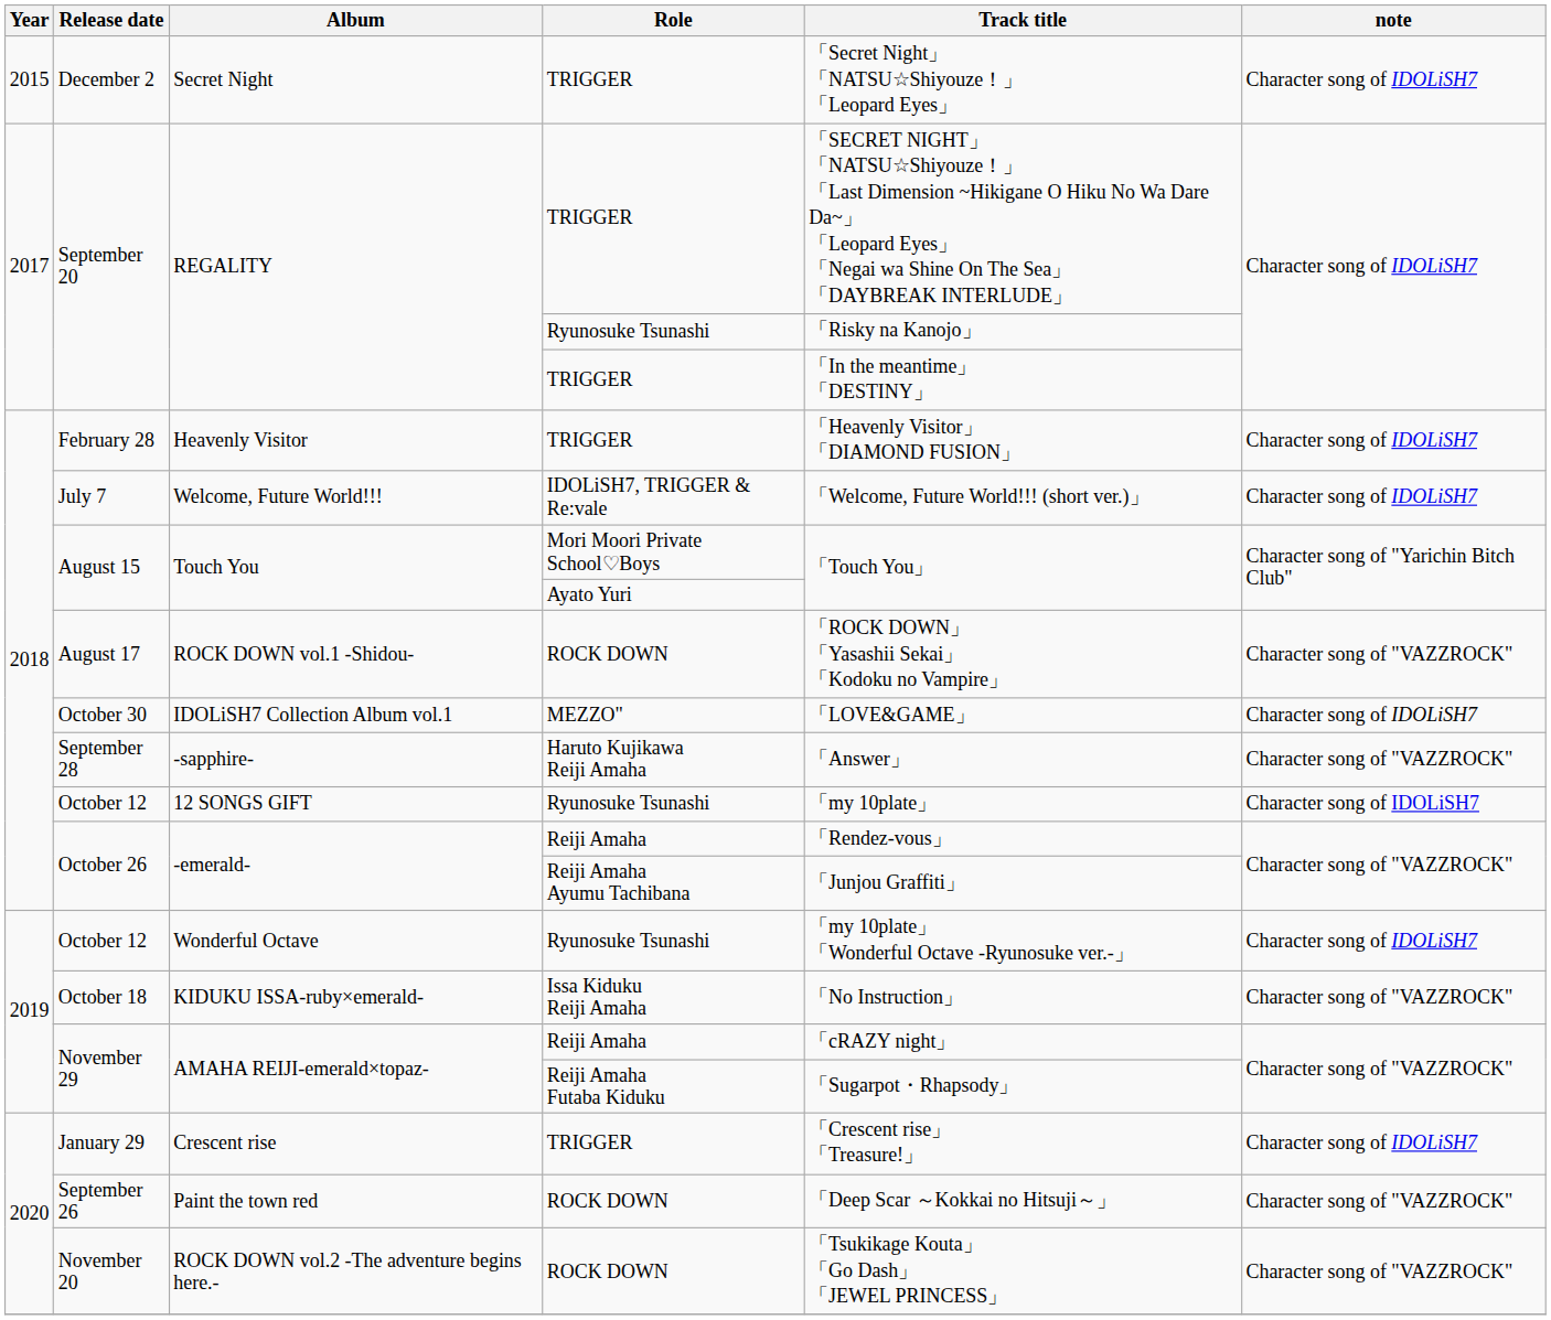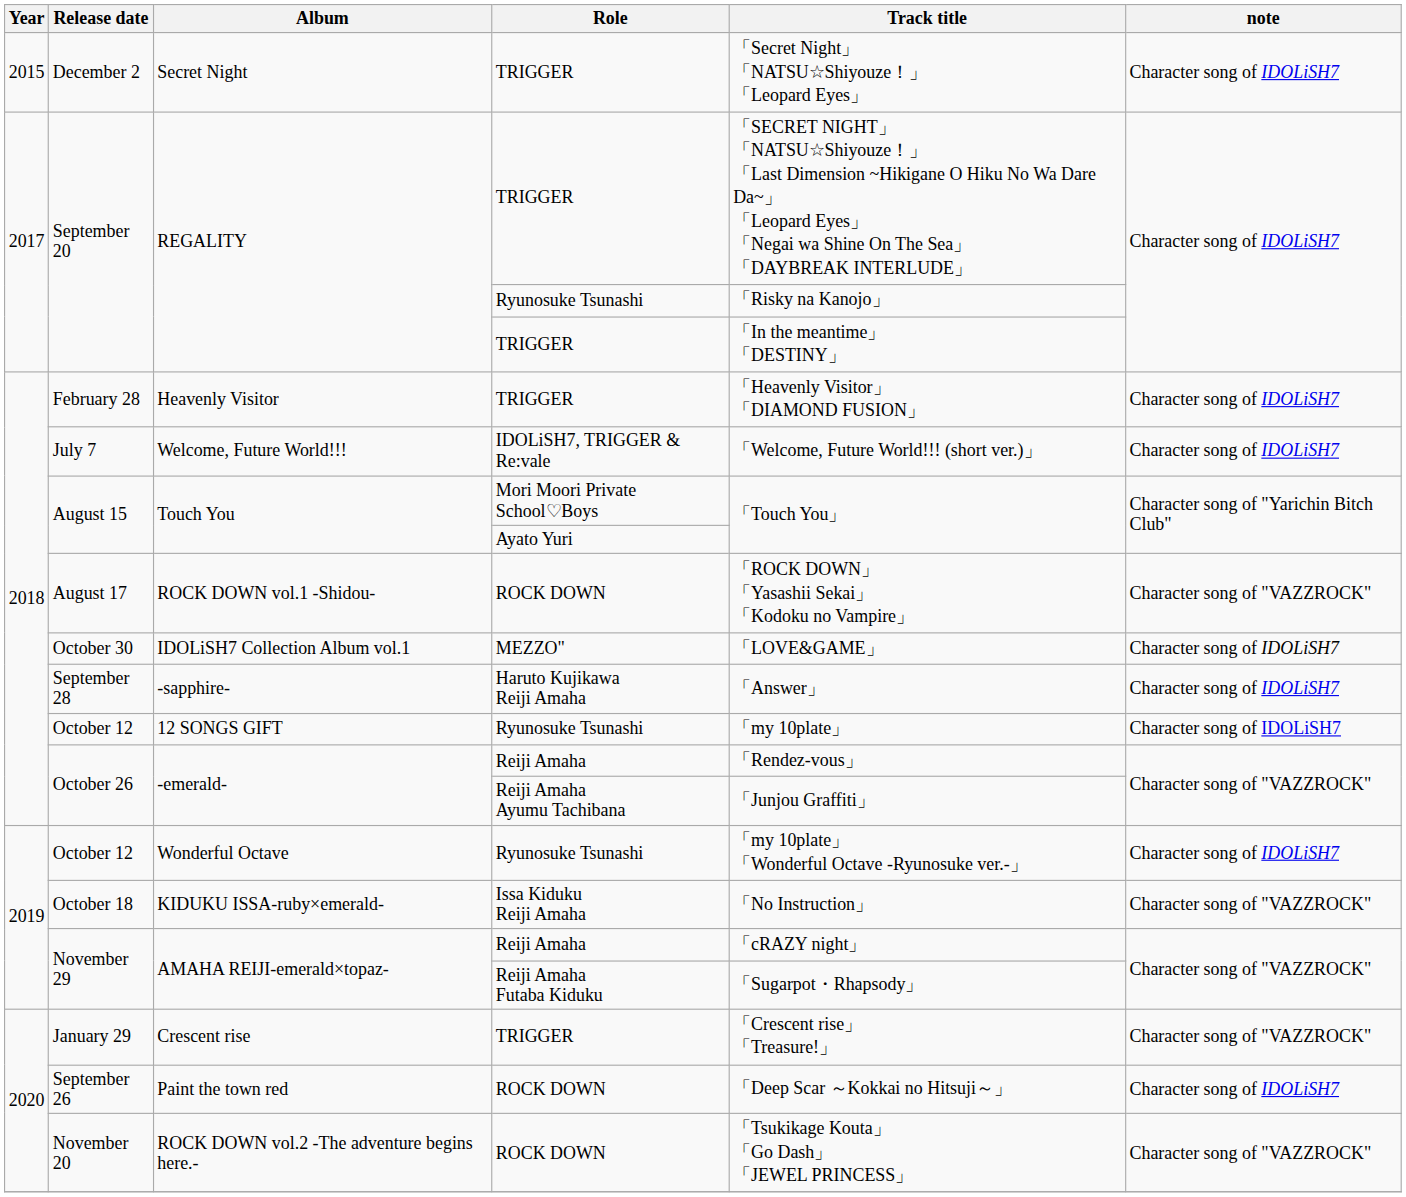-sapphire- | note: Character song of "VAZZROCK" -> Character song of IDOLiSH7
Crescent rise | note: Character song of IDOLiSH7 -> Character song of "VAZZROCK"
Paint the town red | note: Character song of "VAZZROCK" -> Character song of IDOLiSH7
